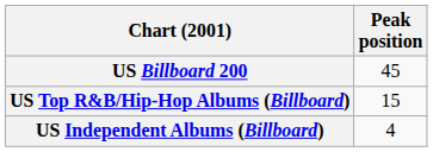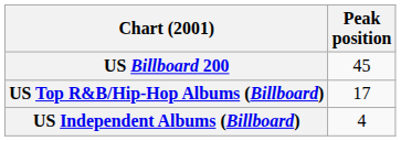US Top R&B/Hip-Hop Albums (Billboard) | Peak position: 15 -> 17
